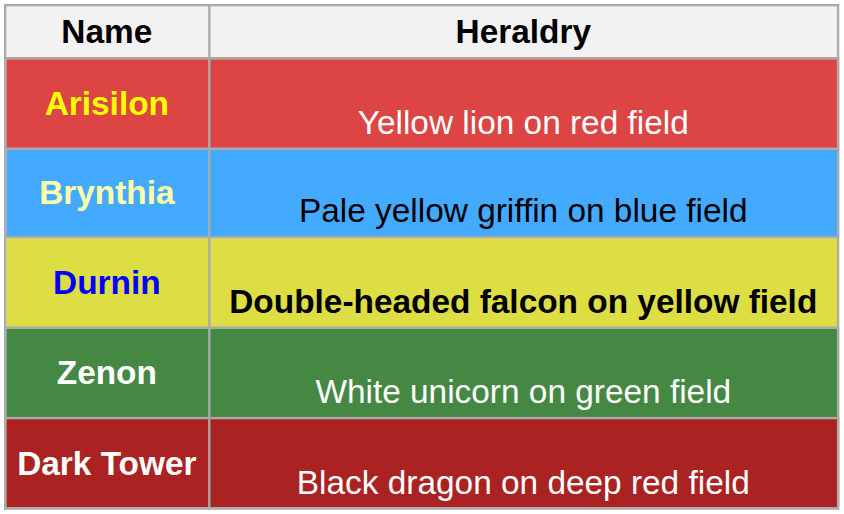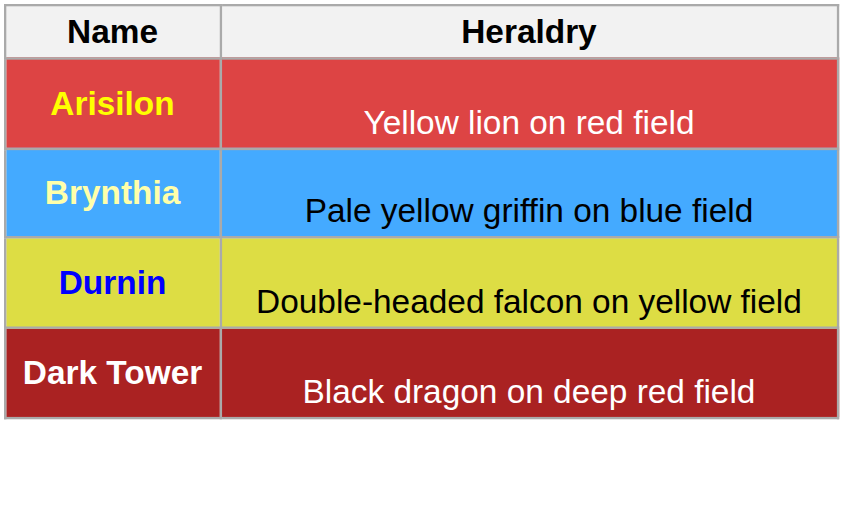Durnin | Heraldry: bold -> normal
- row: Zenon | White unicorn on green field
